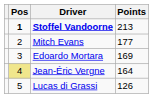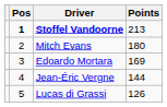Mitch Evans | Points: 177 -> 180
Jean-Éric Vergne | Pos: khaki background -> no background
Jean-Éric Vergne | Points: 164 -> 144
